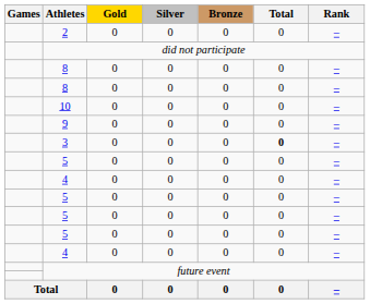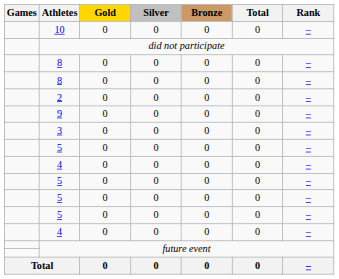rows swapped: 2 <-> 10
3 | Total: bold -> normal
